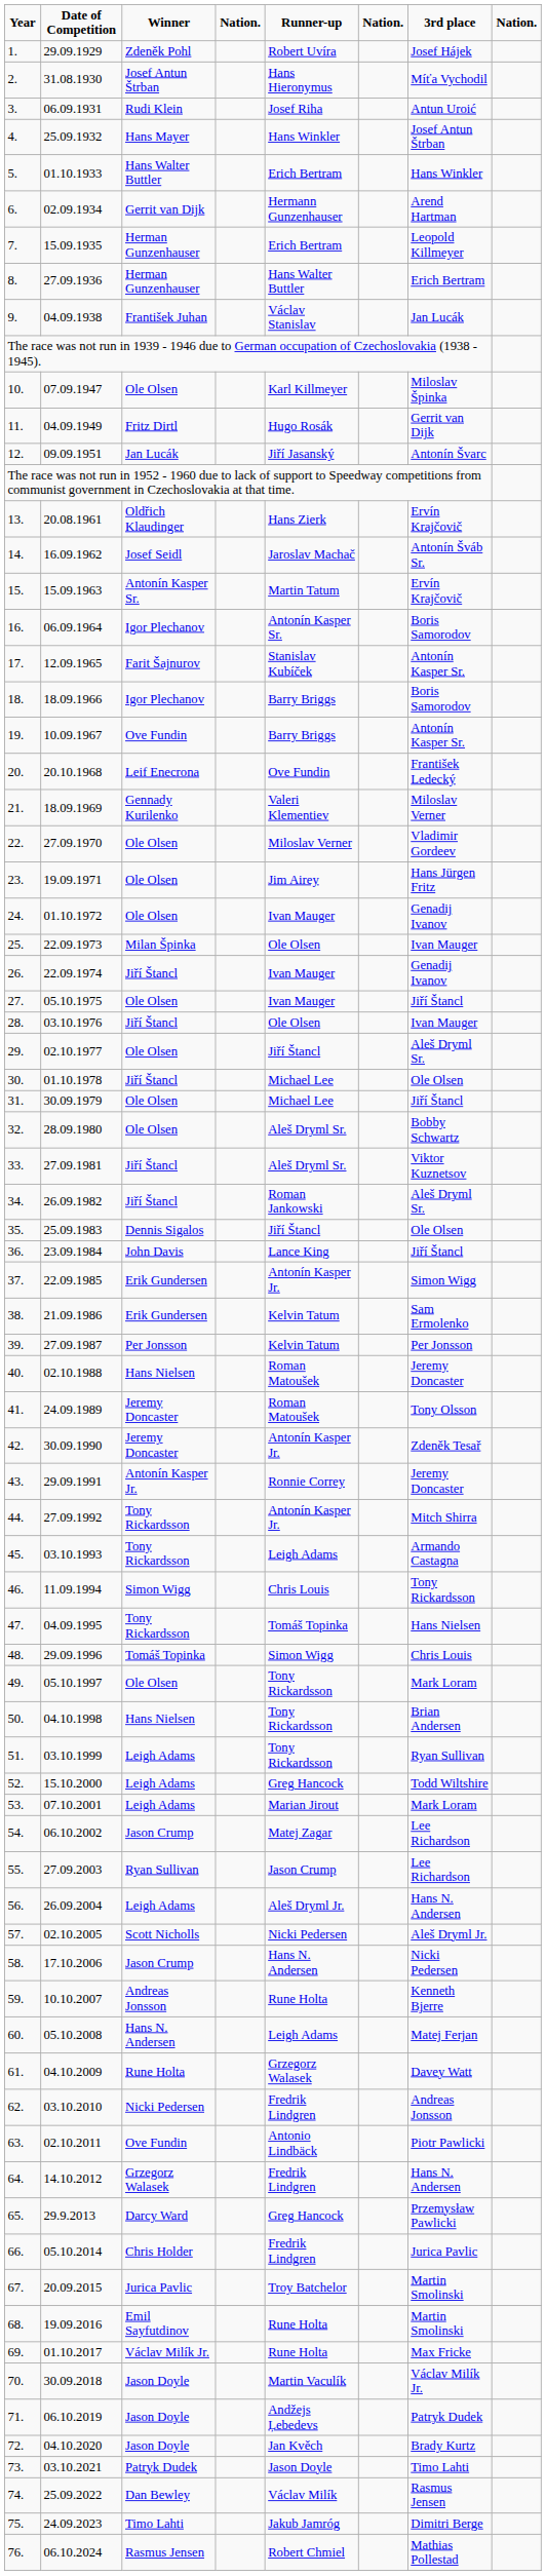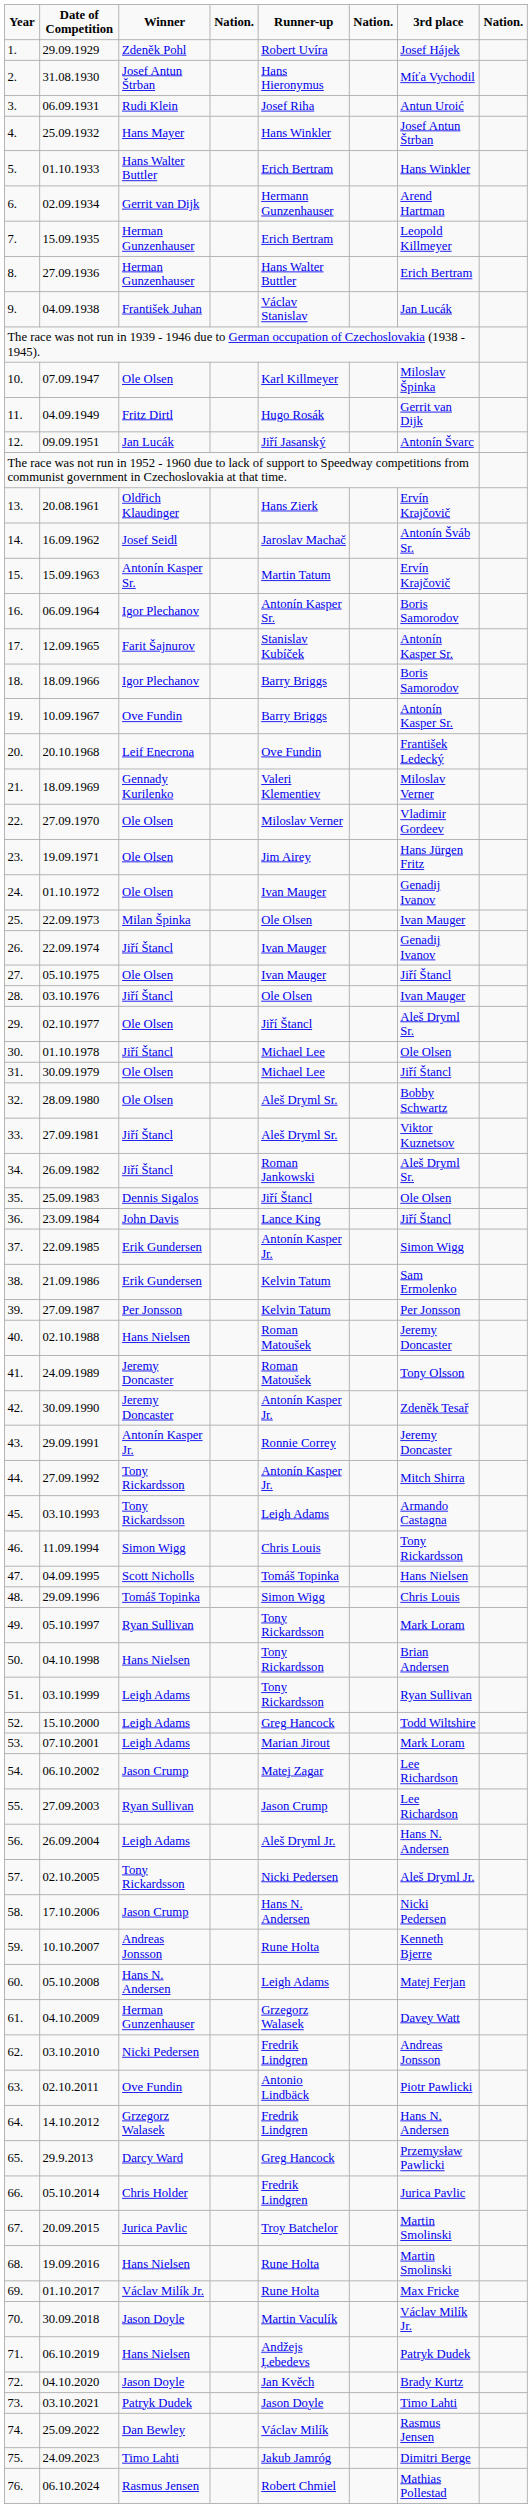47. | Winner: Tony Rickardsson -> Scott Nicholls
49. | Winner: Ole Olsen -> Ryan Sullivan
57. | Winner: Scott Nicholls -> Tony Rickardsson
61. | Winner: Rune Holta -> Herman Gunzenhauser
68. | Winner: Emil Sayfutdinov -> Hans Nielsen
71. | Winner: Jason Doyle -> Hans Nielsen
